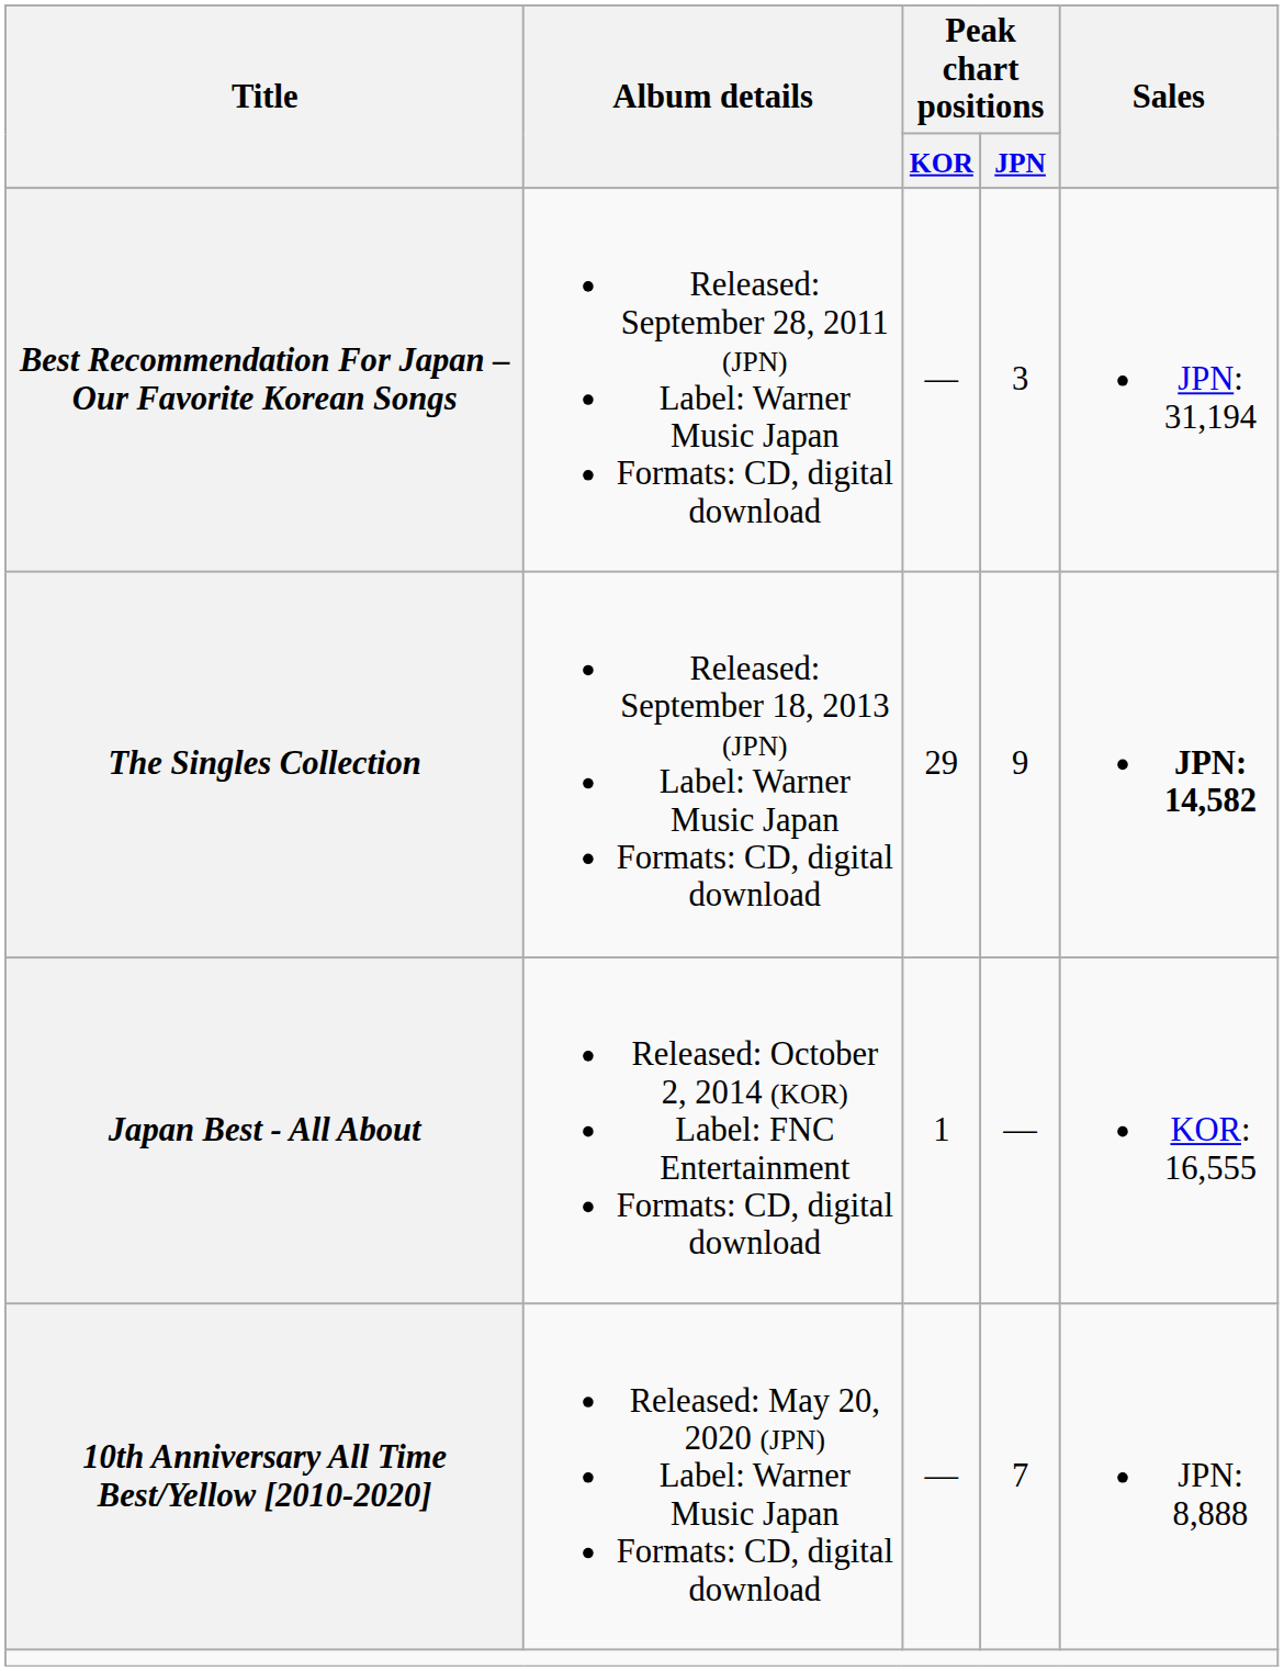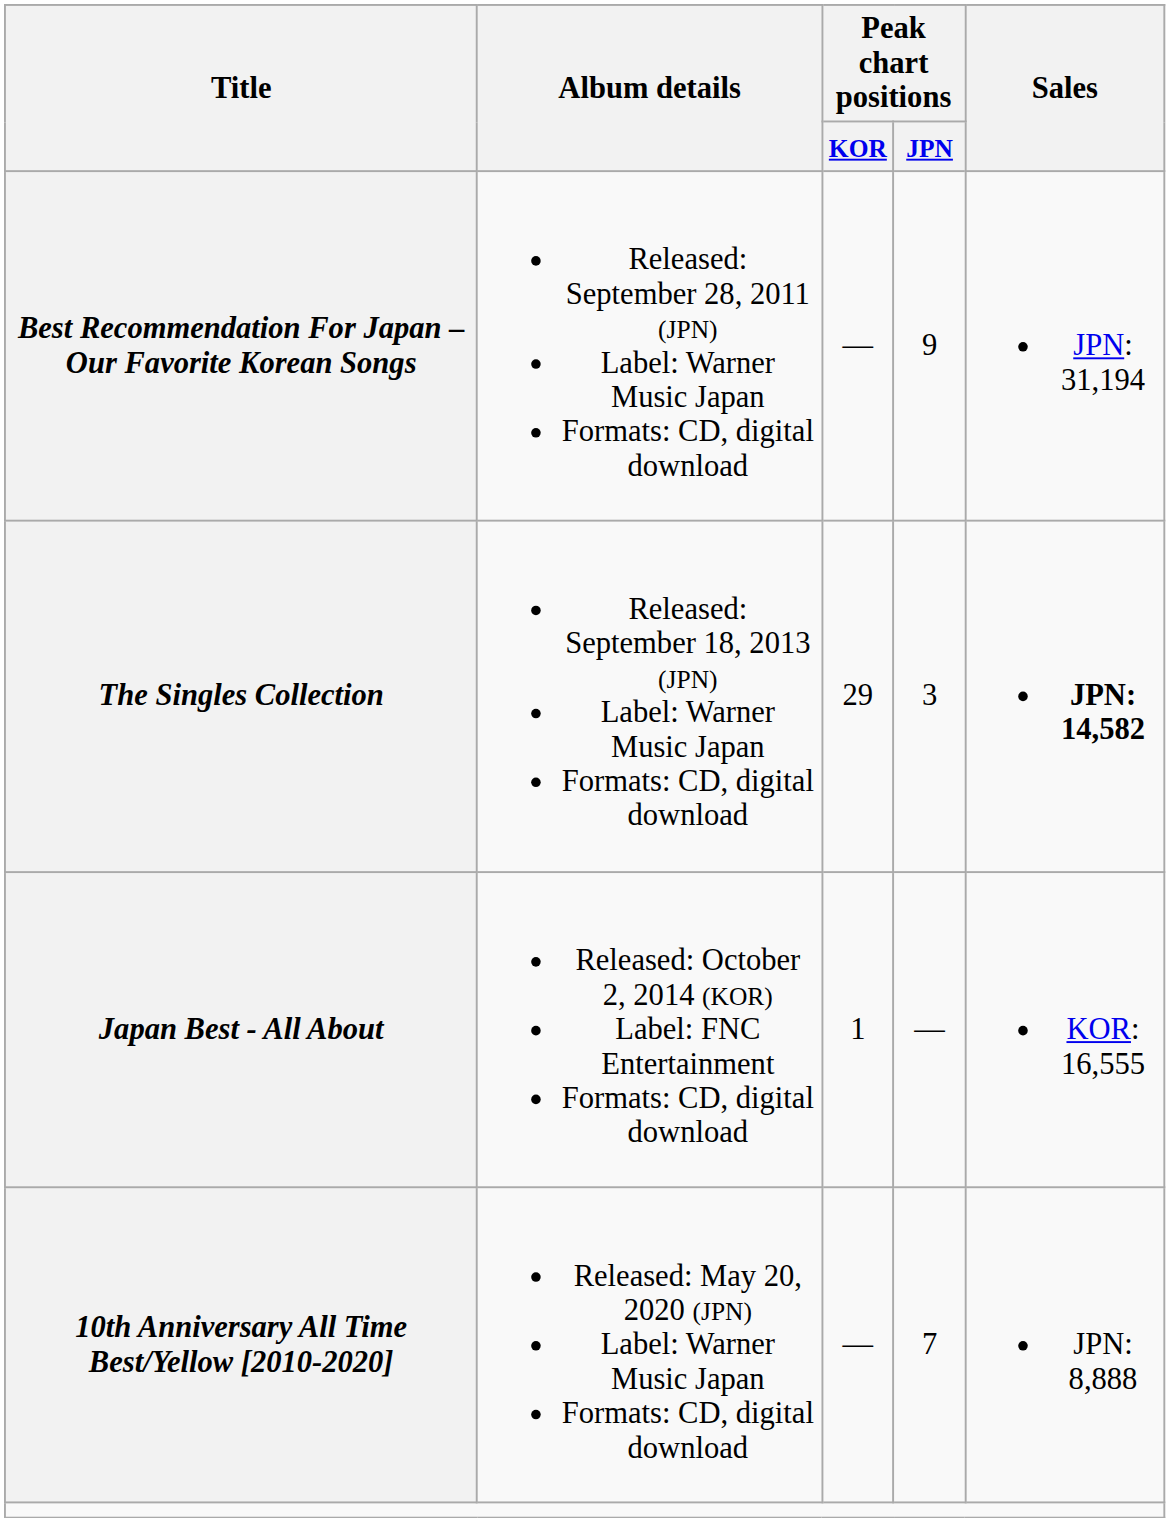Best Recommendation For Japan – Our Favorite Korean Songs | Peak chart positions / JPN: 3 -> 9
The Singles Collection | Peak chart positions / JPN: 9 -> 3
